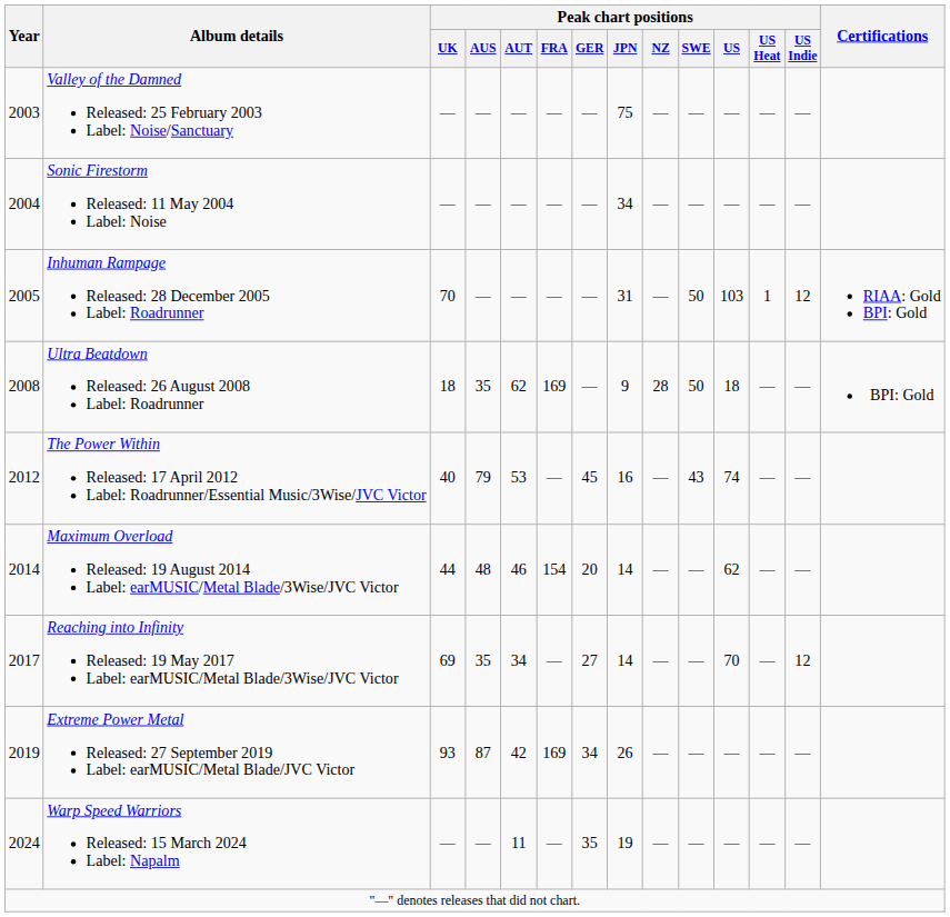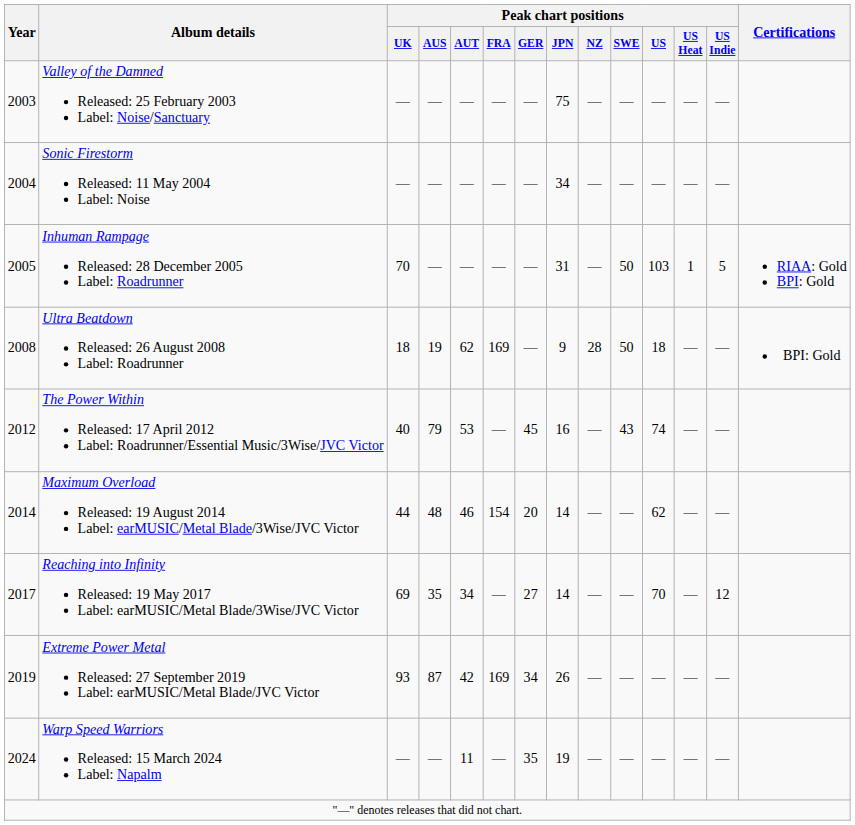Inhuman Rampage Released: 28 December 2005 Label: Roadrunner | Peak chart positions / US Indie: 12 -> 5
Ultra Beatdown Released: 26 August 2008 Label: Roadrunner | Peak chart positions / AUS: 35 -> 19
